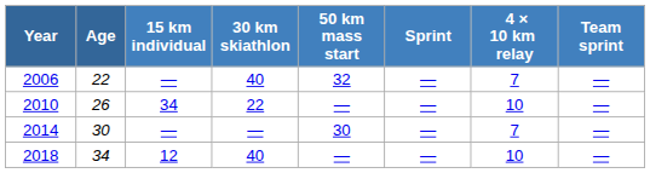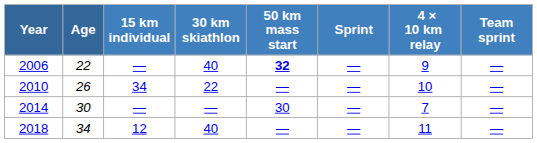2006 | 50 km mass start: normal -> bold
2006 | 4 × 10 km relay: 7 -> 9
2018 | 4 × 10 km relay: 10 -> 11
